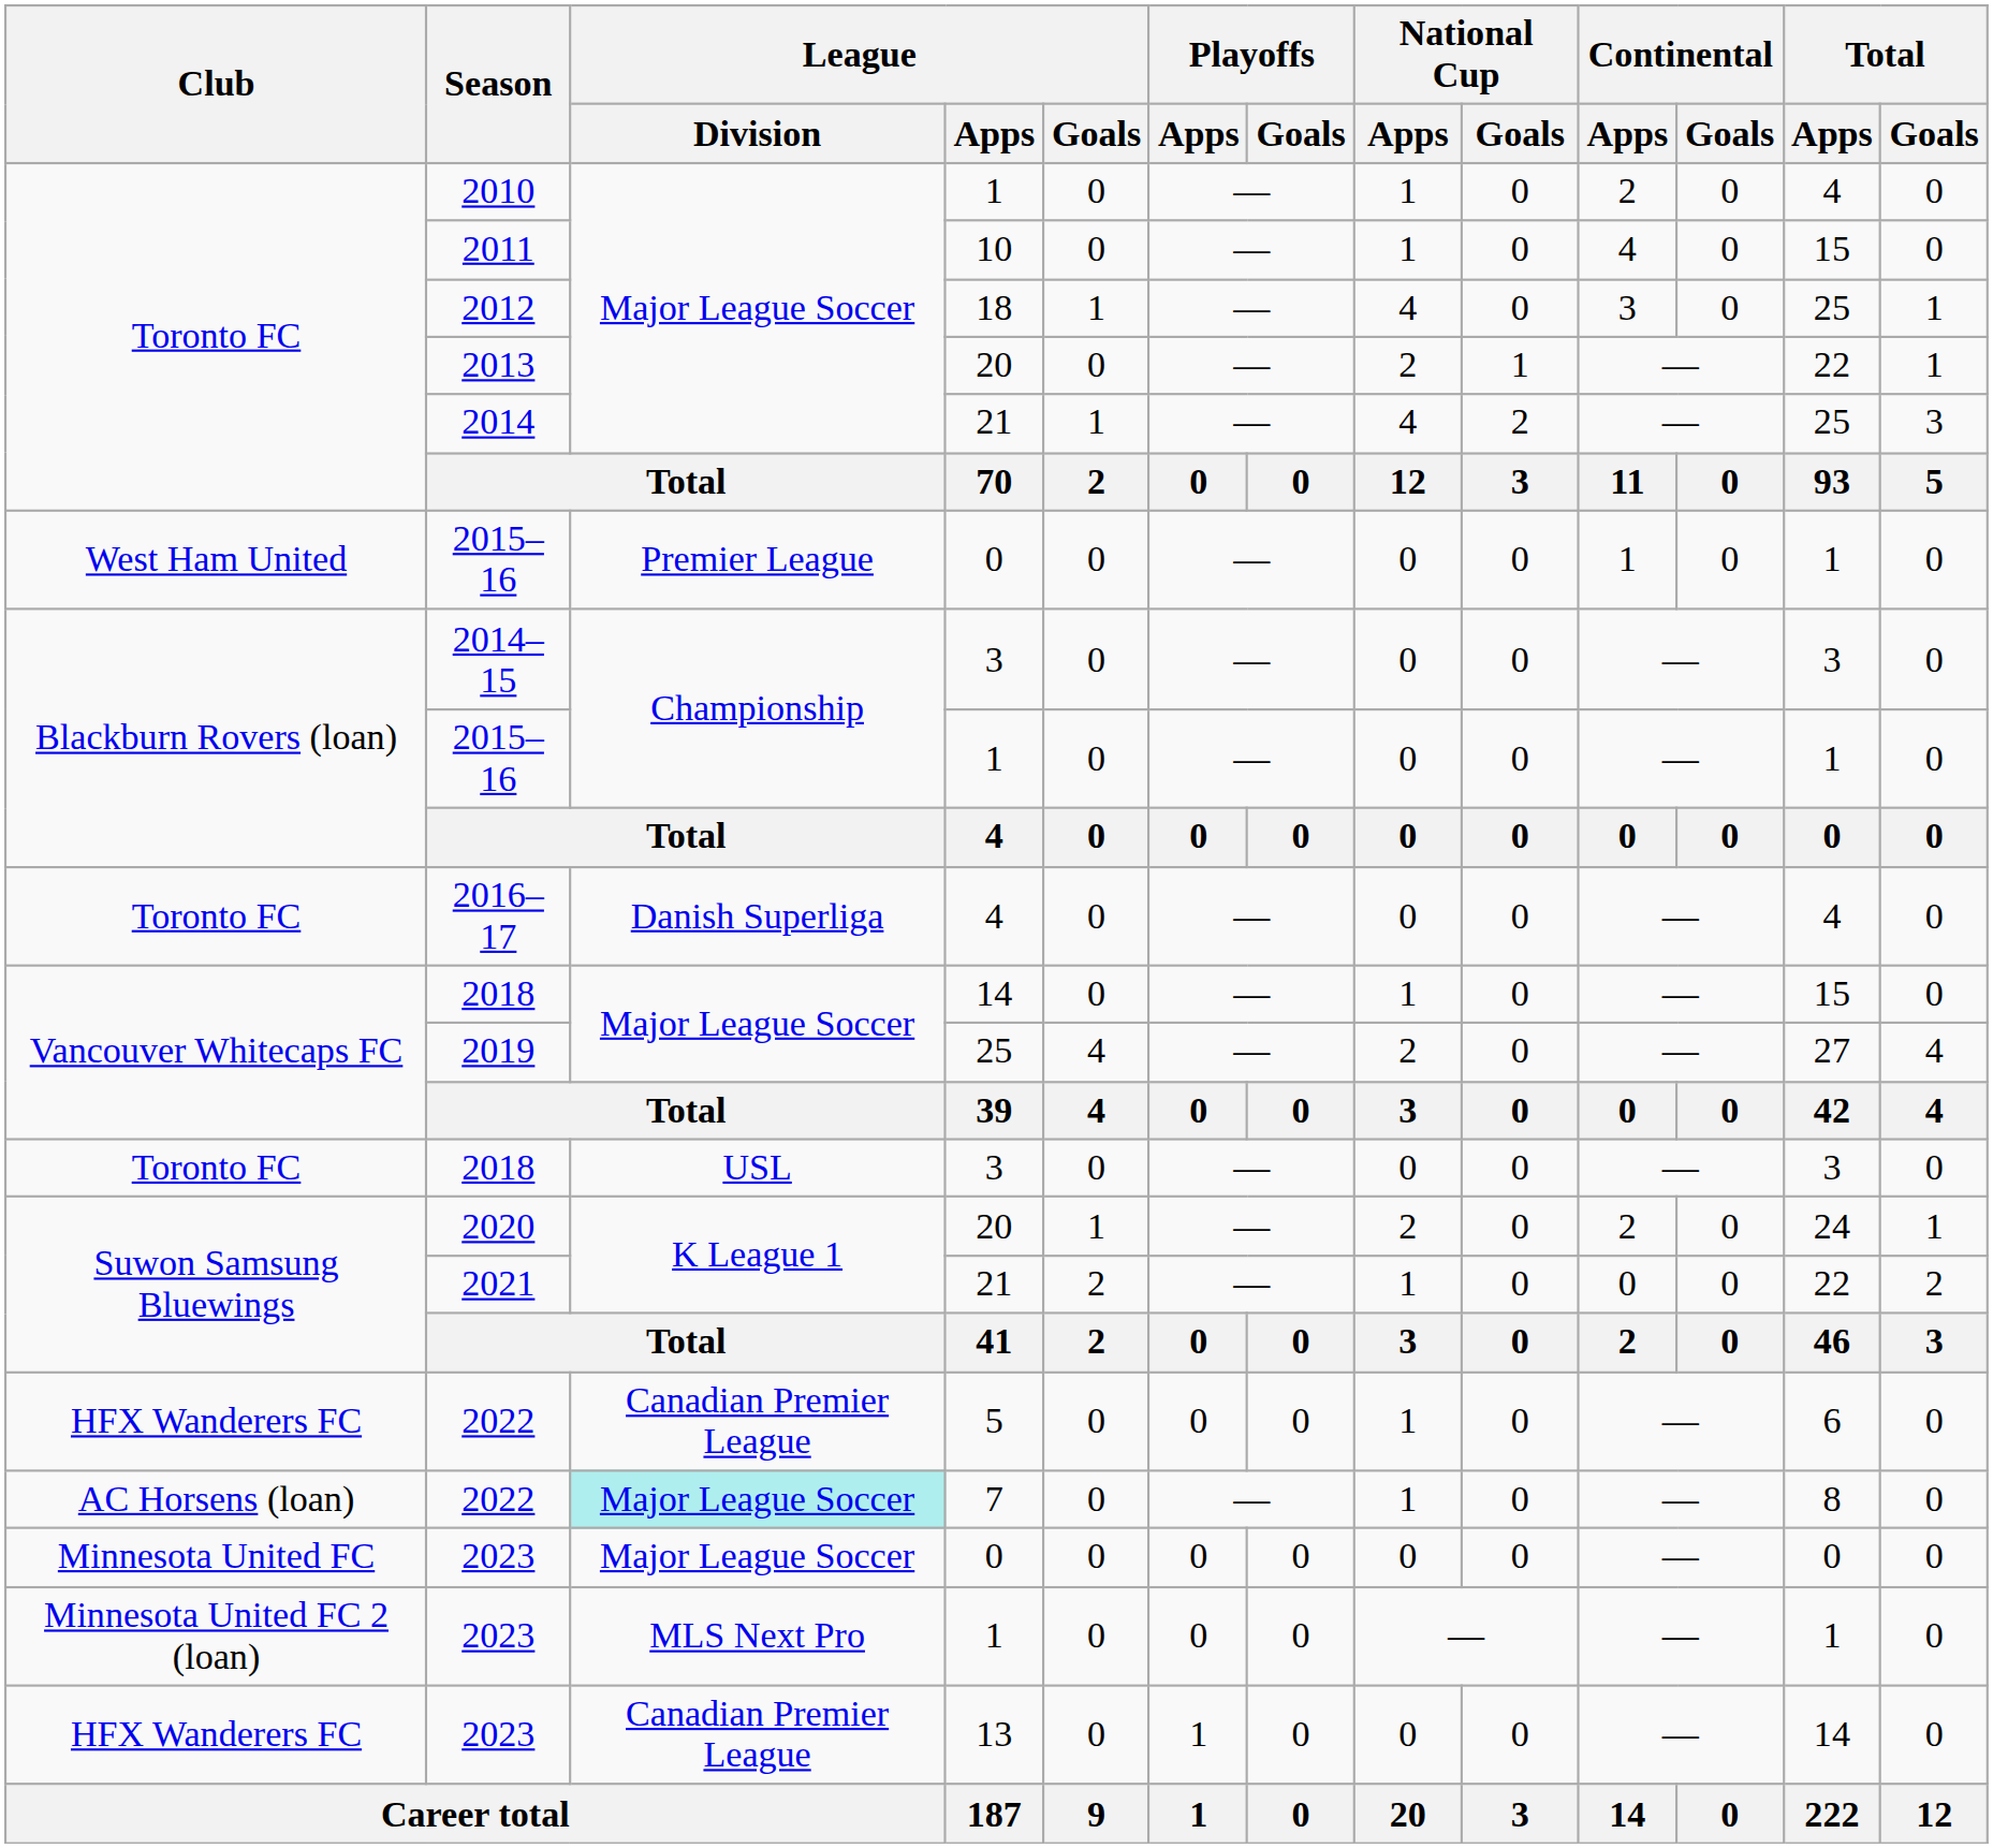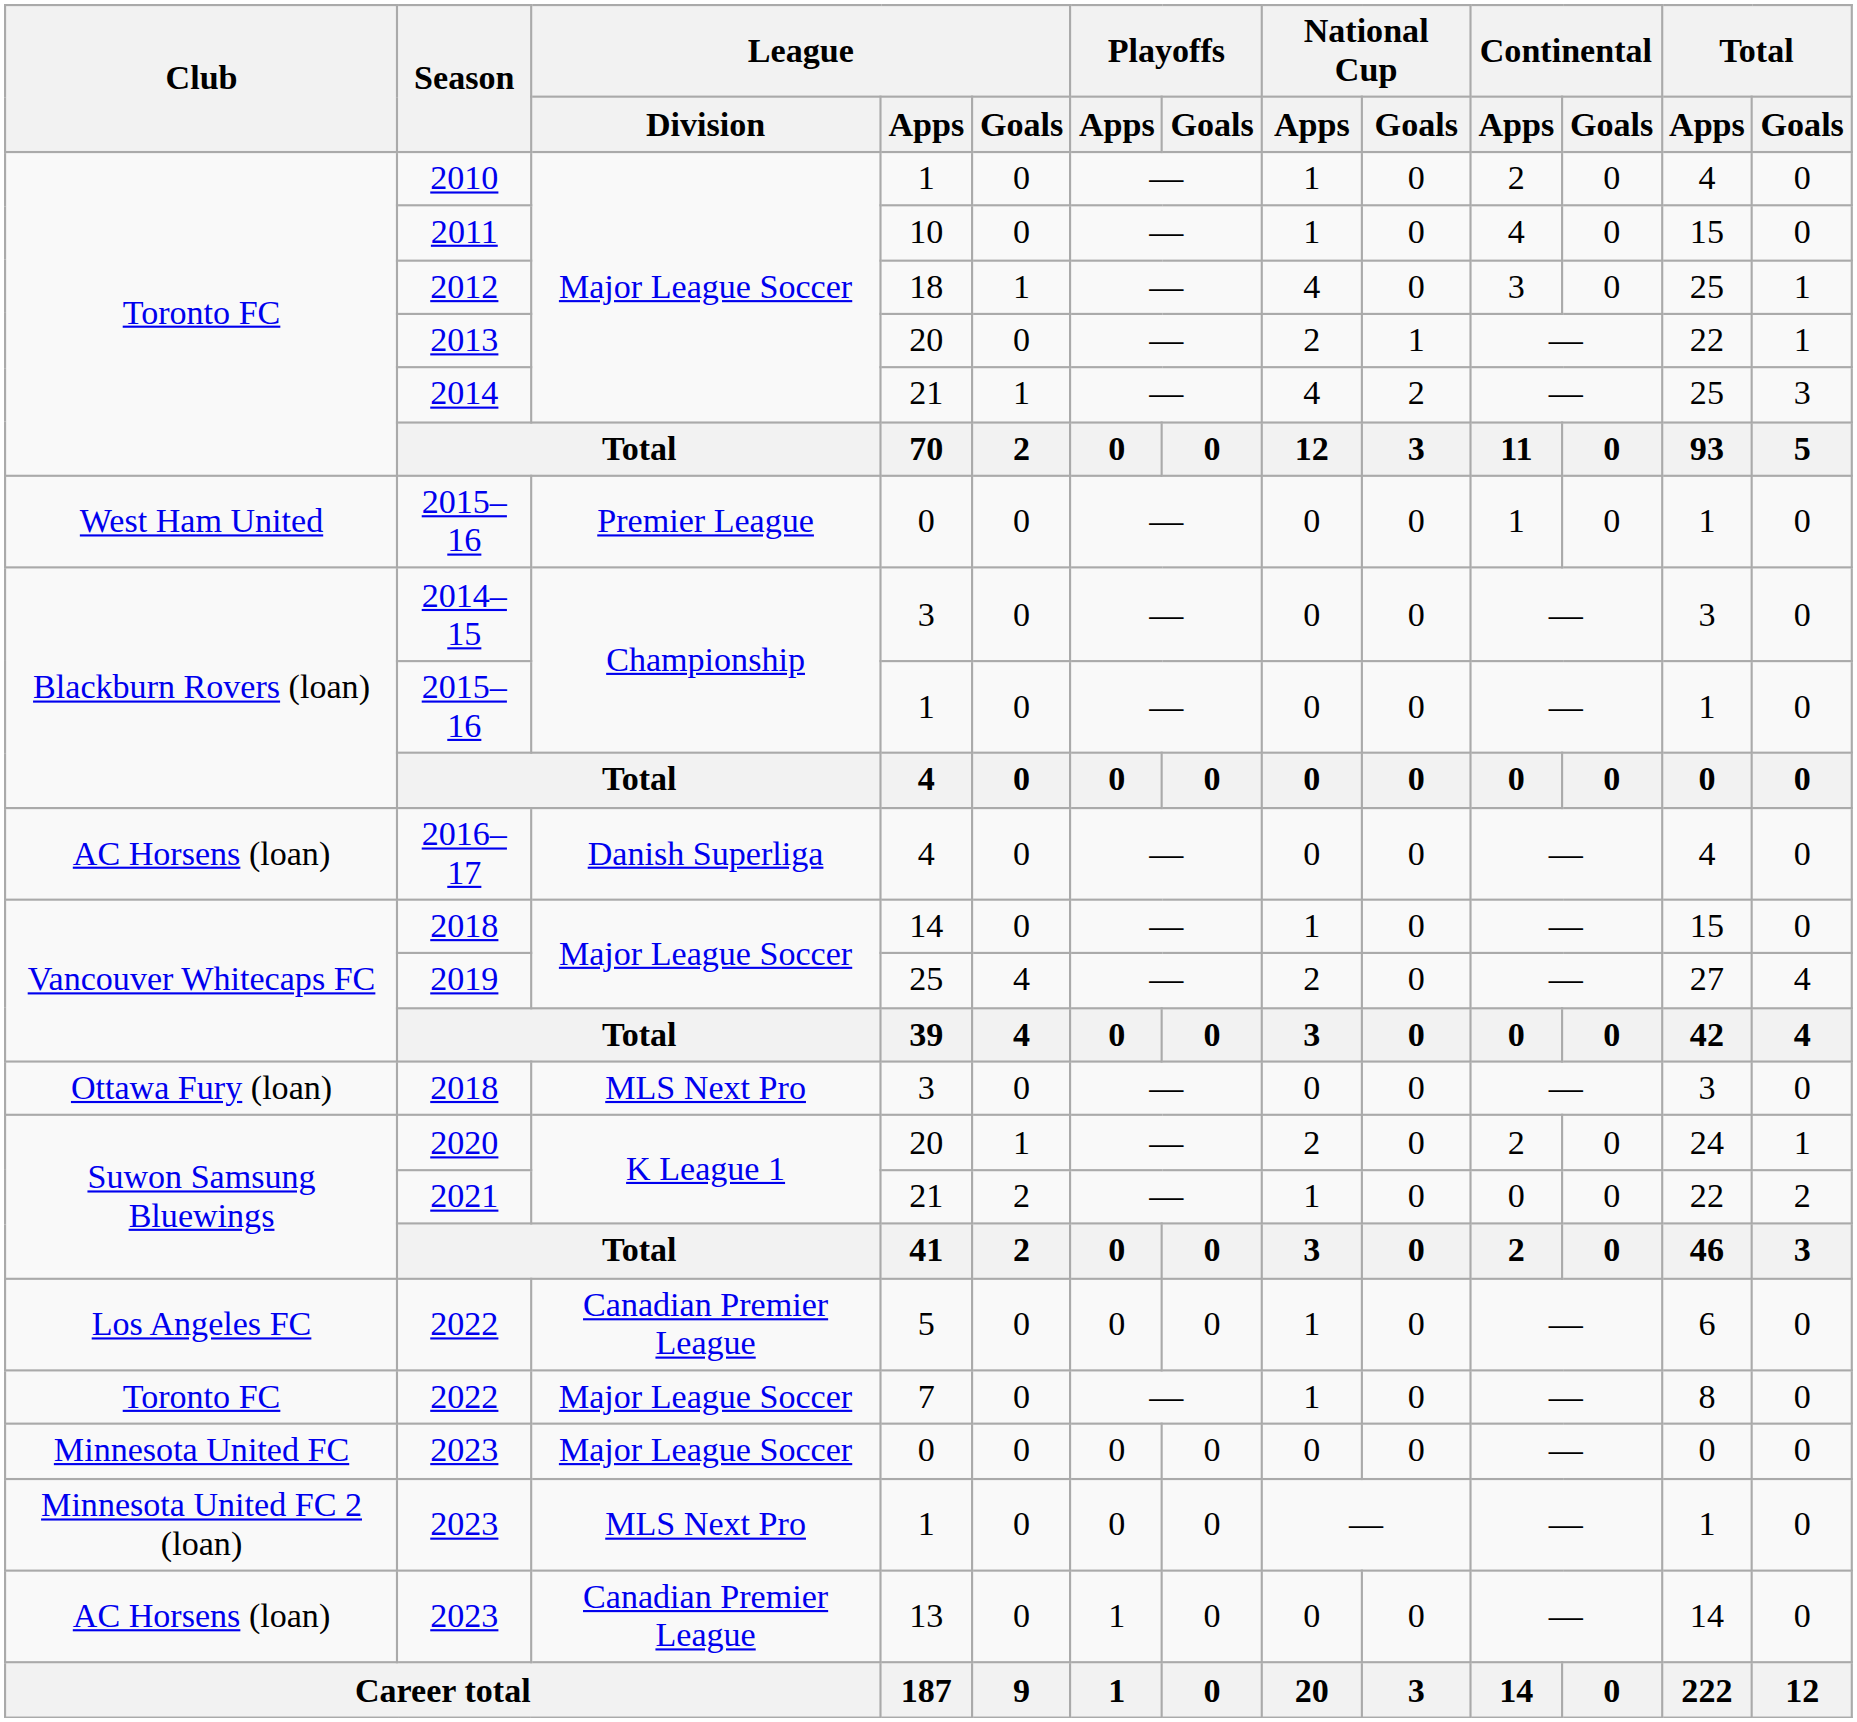2016–17 | Club: Toronto FC -> AC Horsens (loan)
2018 / 3 | Club: Toronto FC -> Ottawa Fury (loan)
2018 / 3 | League / Division: USL -> MLS Next Pro
2022 / 5 | Club: HFX Wanderers FC -> Los Angeles FC
2022 / 7 | Club: AC Horsens (loan) -> Toronto FC
2022 / 7 | League / Division: paleturquoise background -> no background
2023 / 13 | Club: HFX Wanderers FC -> AC Horsens (loan)
